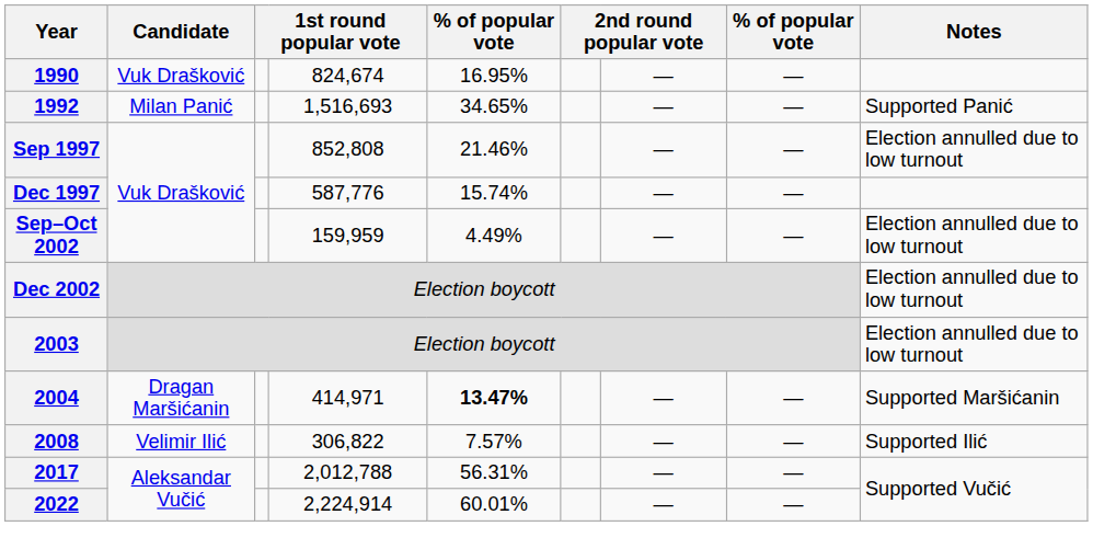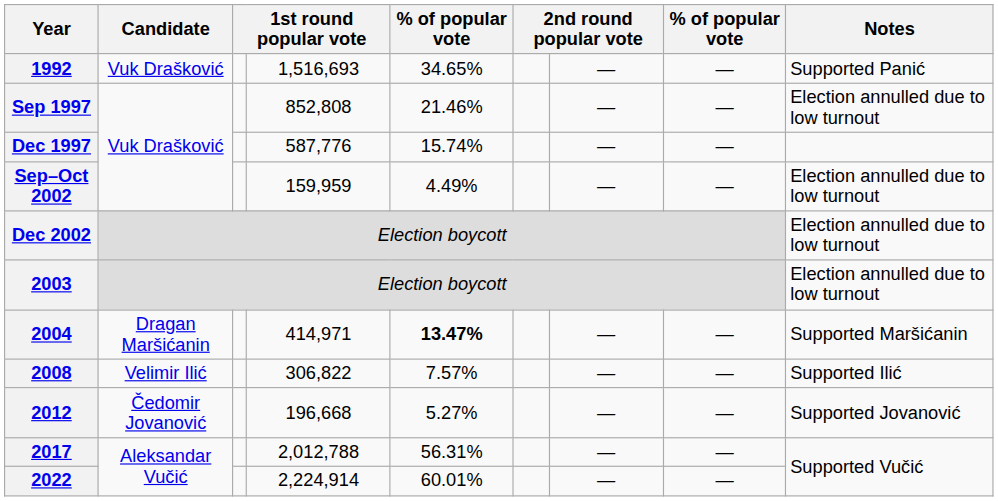- row: 1990 | Vuk Drašković | 824,674 | 16.95% | — | —
1992 | Candidate: Milan Panić -> Vuk Drašković
+ row: 2012 | Čedomir Jovanović | 196,668 | 5.27% | — | — | Supported Jovanović
